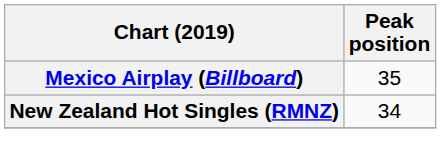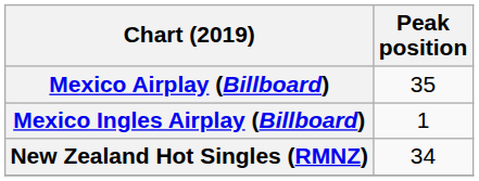+ row: Mexico Ingles Airplay (Billboard) | 1
